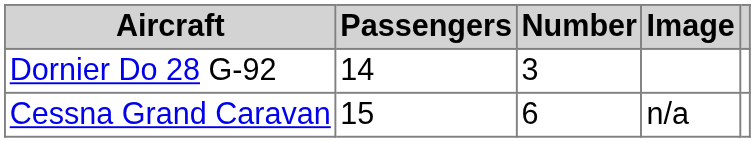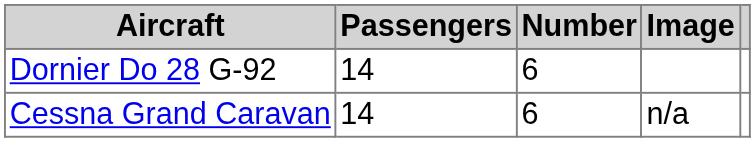Dornier Do 28 G-92 | Number: 3 -> 6
Cessna Grand Caravan | Passengers: 15 -> 14
